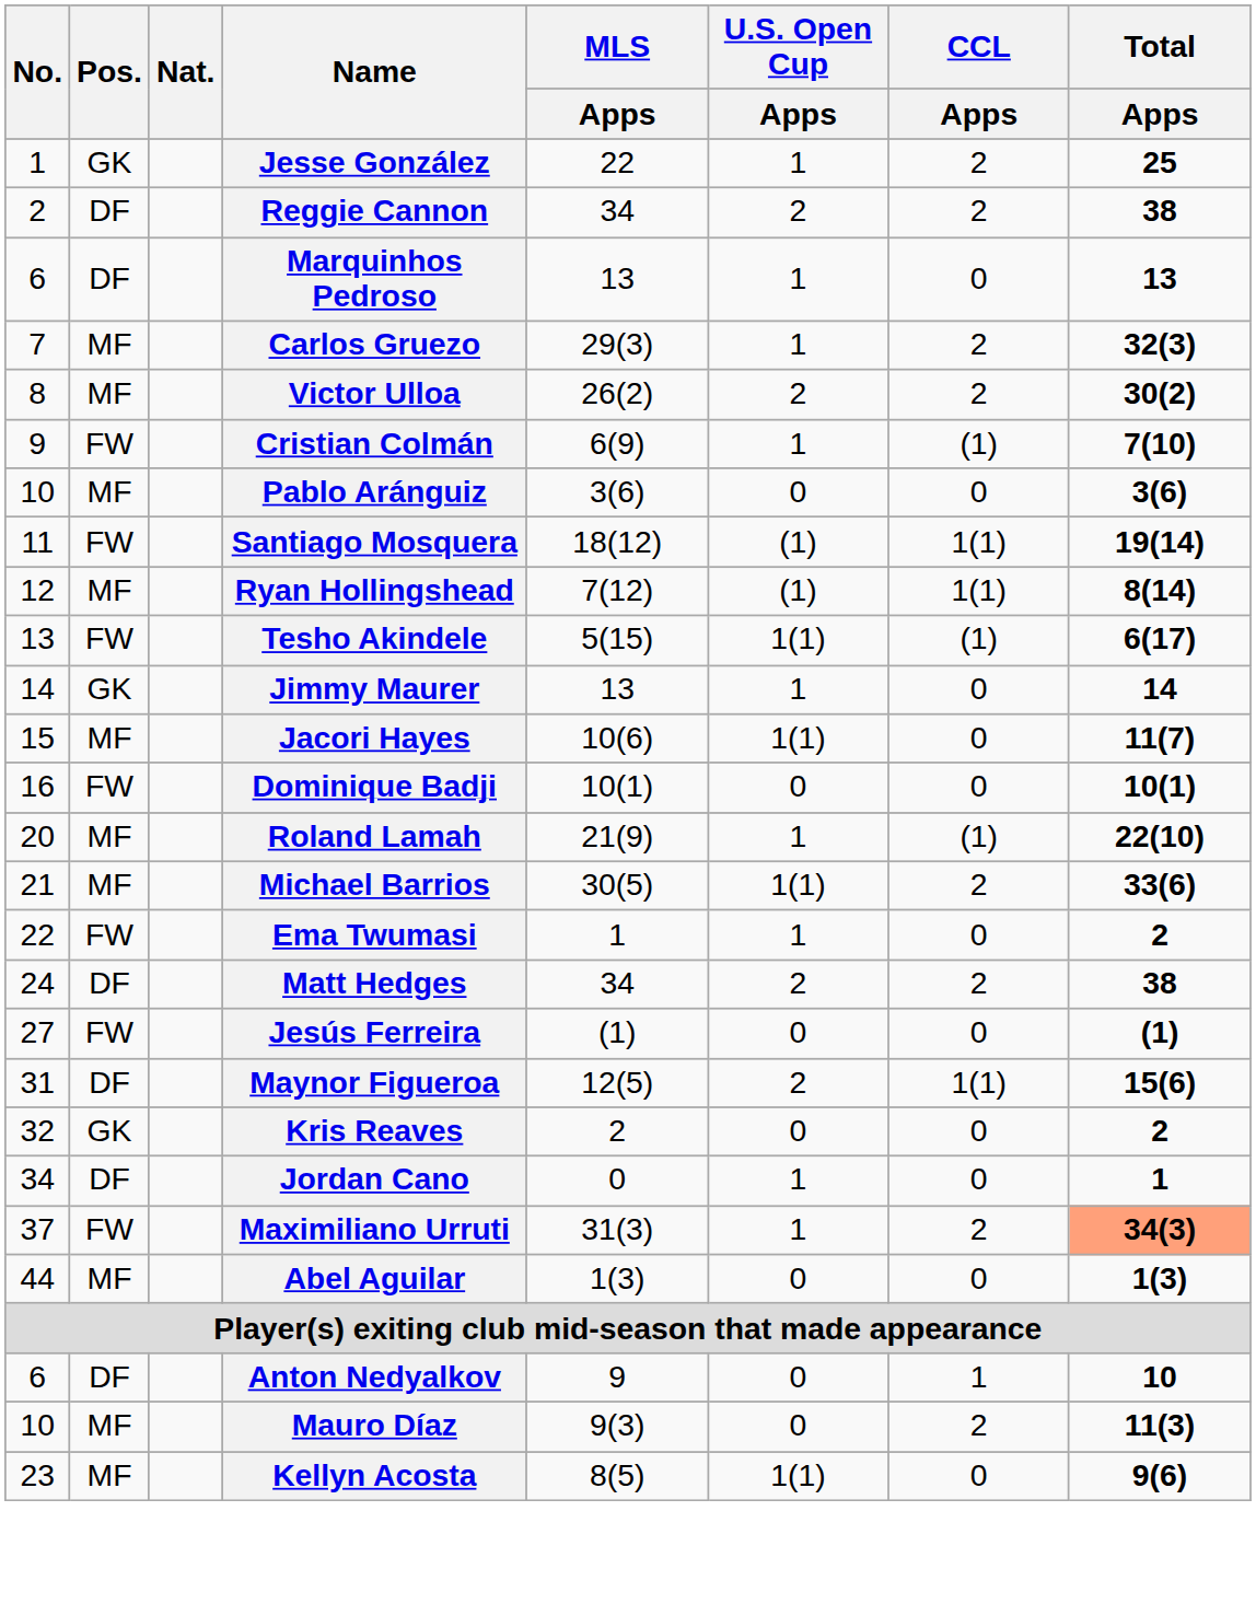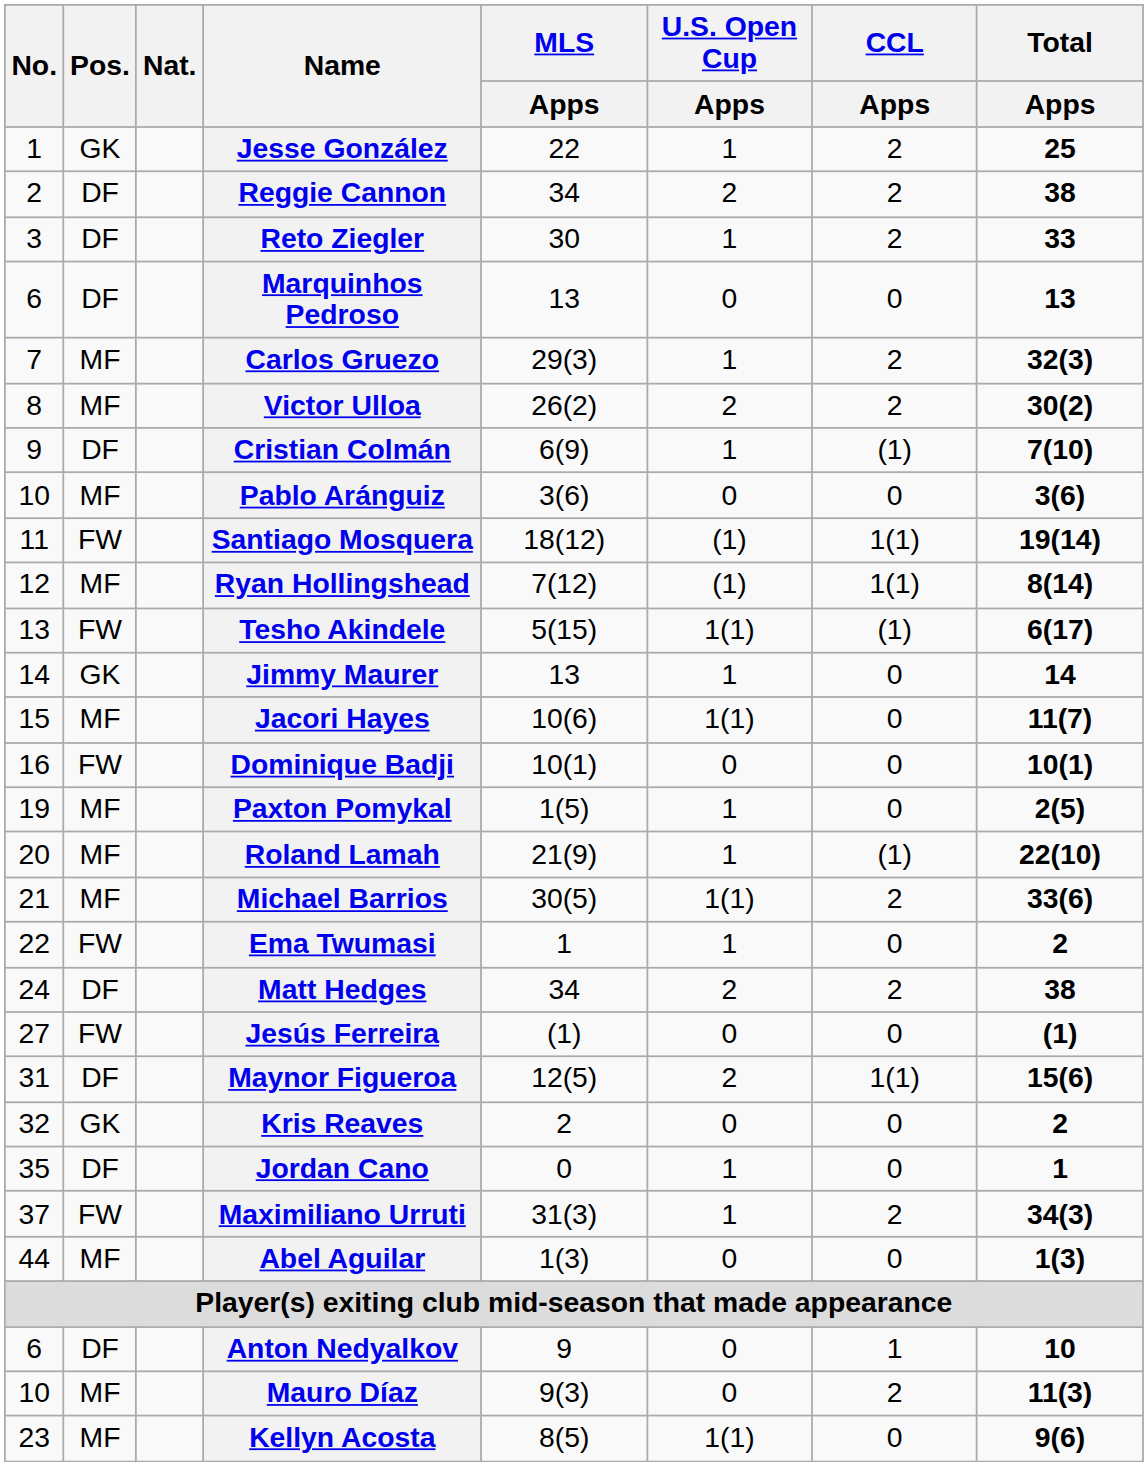+ row: 3 | DF | Reto Ziegler | 30 | 1 | 2 | 33
Marquinhos Pedroso | U.S. Open Cup / Apps: 1 -> 0
Cristian Colmán | Pos.: FW -> DF
+ row: 19 | MF | Paxton Pomykal | 1(5) | 1 | 0 | 2(5)
Jordan Cano | No.: 34 -> 35
Maximiliano Urruti | Total / Apps: lightsalmon background -> no background
